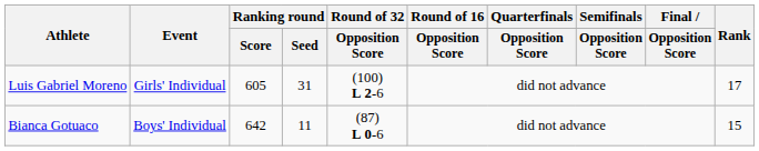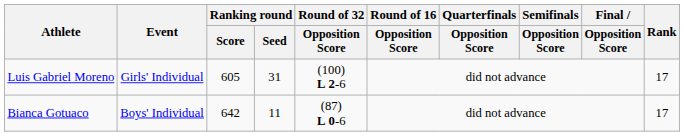Bianca Gotuaco | Rank: 15 -> 17
